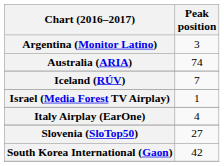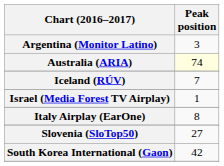Australia (ARIA) | Peak position: no background -> lightyellow background
Italy Airplay (EarOne) | Peak position: 4 -> 8
